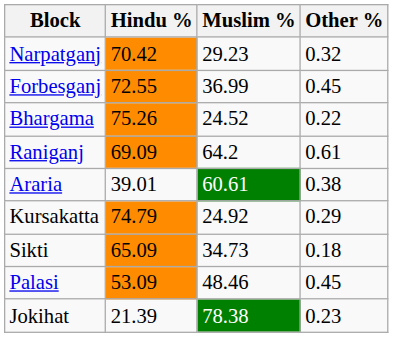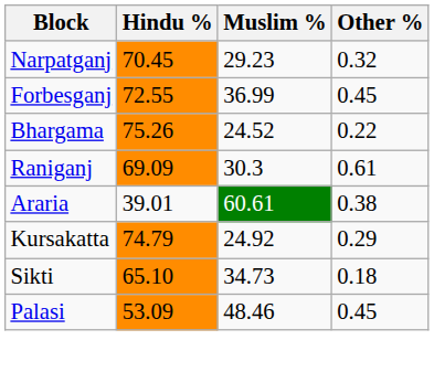Narpatganj | Hindu %: 70.42 -> 70.45
Raniganj | Muslim %: 64.2 -> 30.3
Sikti | Hindu %: 65.09 -> 65.10
- row: Jokihat | 21.39 | 78.38 | 0.23
